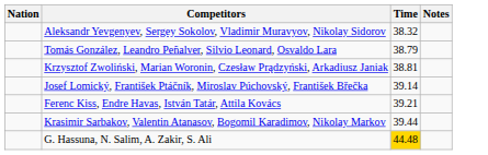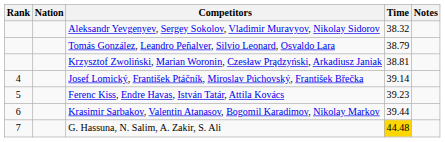+ column: Rank | 4 | 5 | 6 | 7
Ferenc Kiss, Endre Havas, István Tatár, Attila Kovács | Time: 39.21 -> 39.23
